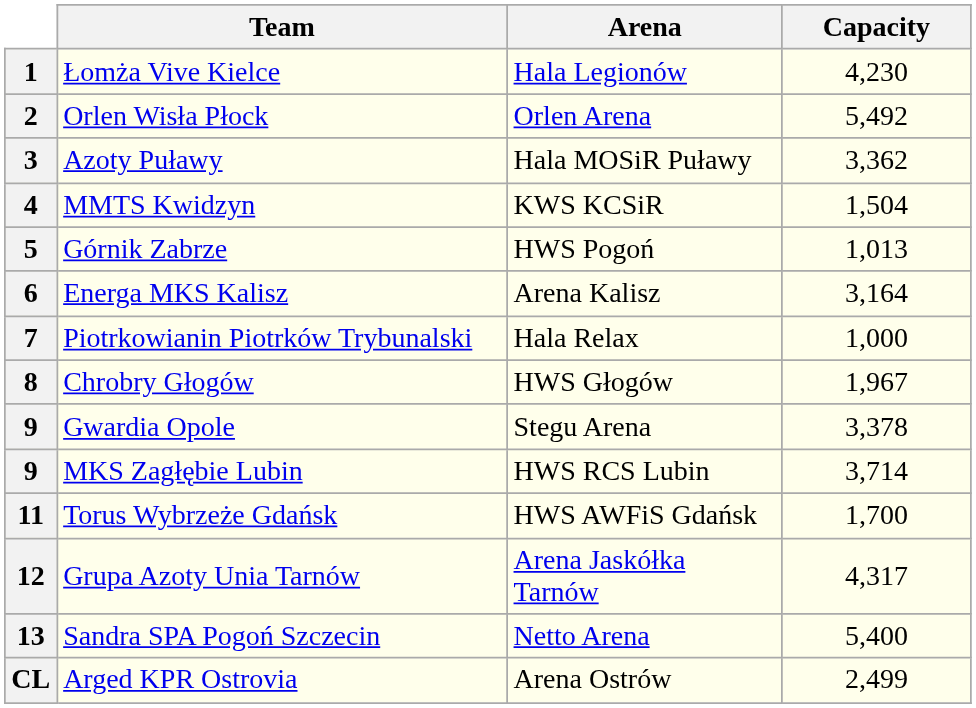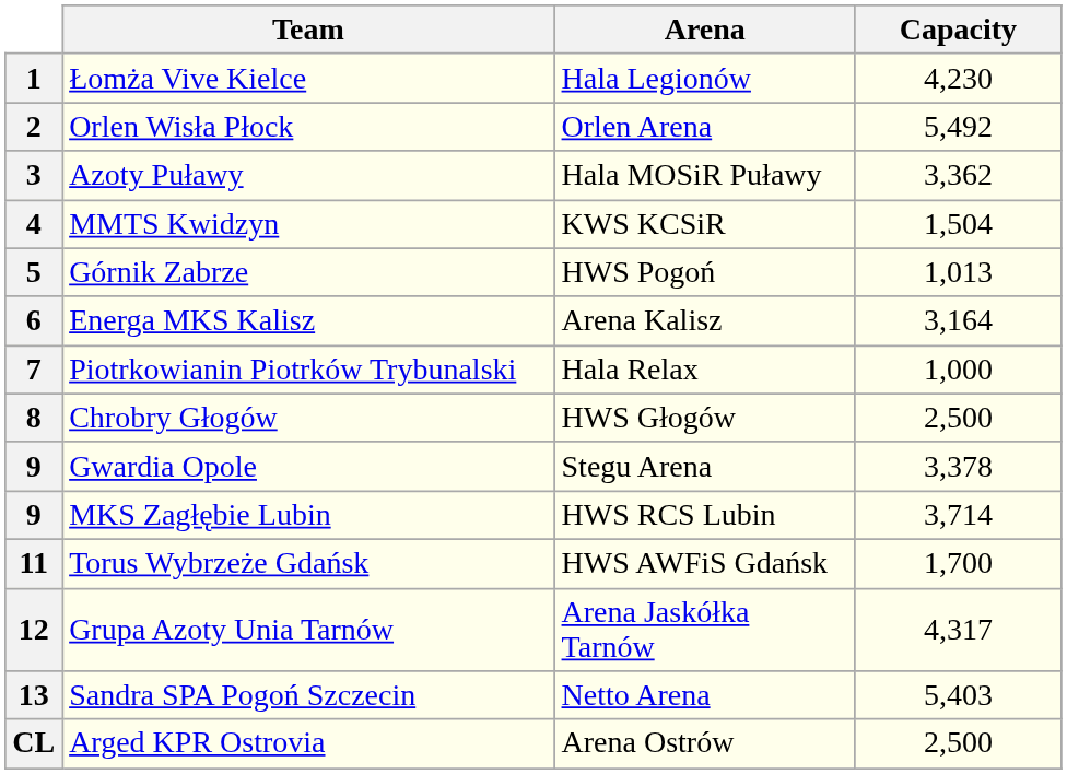8 | Capacity: 1,967 -> 2,500
13 | Capacity: 5,400 -> 5,403
CL | Capacity: 2,499 -> 2,500
